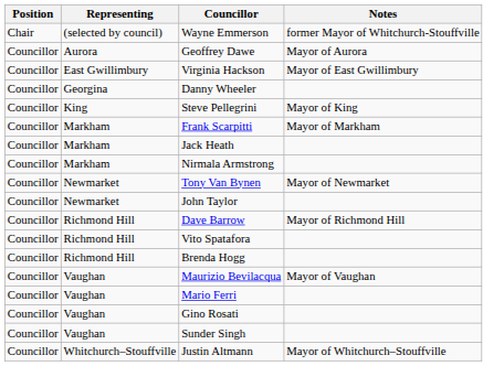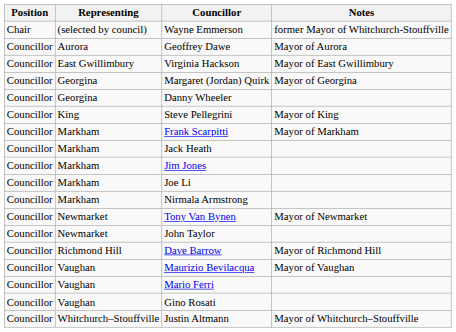+ row: Councillor | Georgina | Margaret (Jordan) Quirk | Mayor of Georgina
+ row: Councillor | Markham | Jim Jones
+ row: Councillor | Markham | Joe Li
- row: Councillor | Richmond Hill | Vito Spatafora
- row: Councillor | Richmond Hill | Brenda Hogg
- row: Councillor | Vaughan | Sunder Singh
